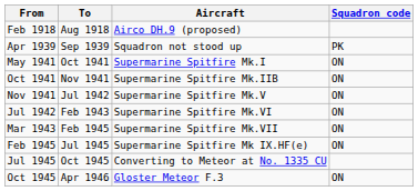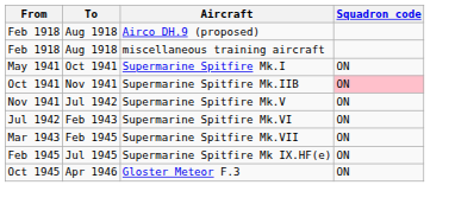+ row: Feb 1918 | Aug 1918 | miscellaneous training aircraft
- row: Apr 1939 | Sep 1939 | Squadron not stood up | PK
Supermarine Spitfire Mk.IIB | Squadron code: no background -> pink background
- row: Jul 1945 | Oct 1945 | Converting to Meteor at No. 1335 CU
